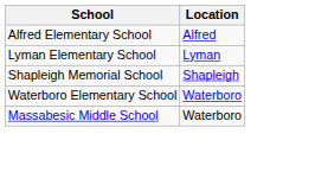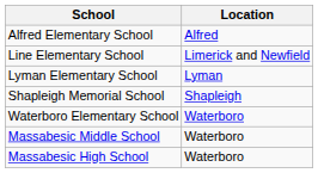+ row: Line Elementary School | Limerick and Newfield
+ row: Massabesic High School | Waterboro
